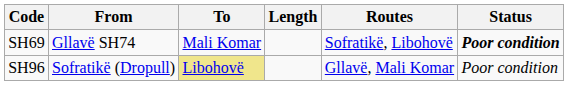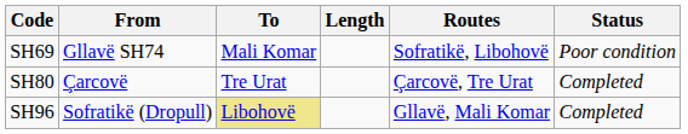SH69 | Status: bold -> normal
+ row: SH80 | Çarcovë | Tre Urat | Çarcovë, Tre Urat | Completed
SH96 | Status: Poor condition -> Completed
